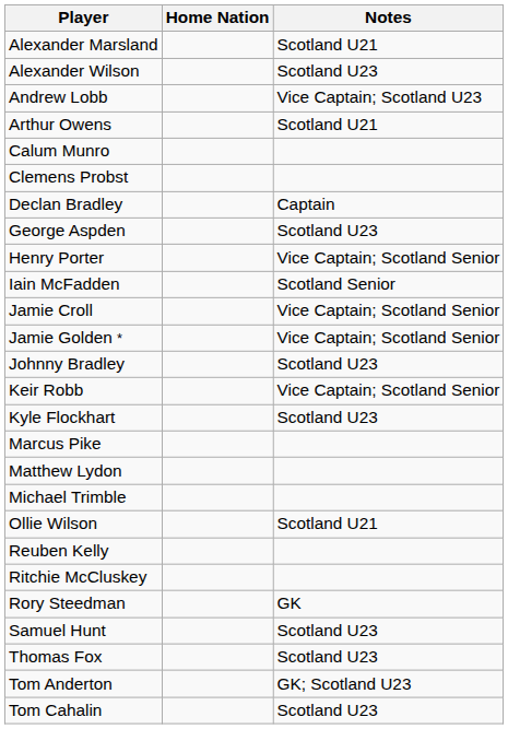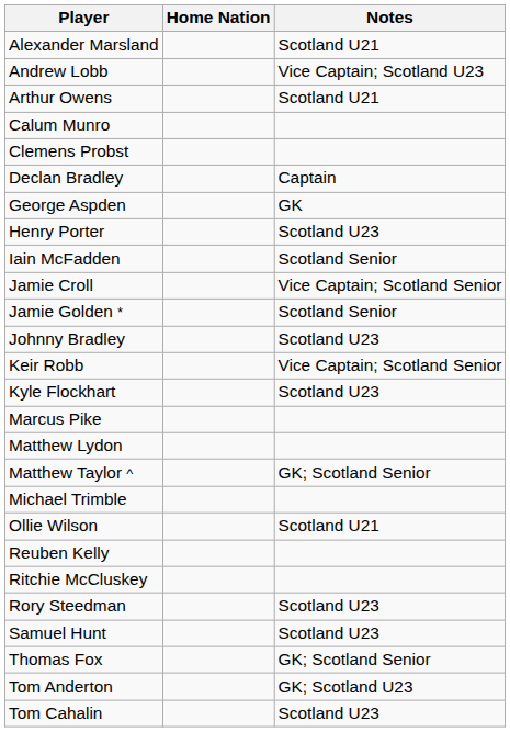- row: Alexander Wilson | Scotland U23
George Aspden | Notes: Scotland U23 -> GK
Henry Porter | Notes: Vice Captain; Scotland Senior -> Scotland U23
Jamie Golden * | Notes: Vice Captain; Scotland Senior -> Scotland Senior
+ row: Matthew Taylor ^ | GK; Scotland Senior
Rory Steedman | Notes: GK -> Scotland U23
Thomas Fox | Notes: Scotland U23 -> GK; Scotland Senior
